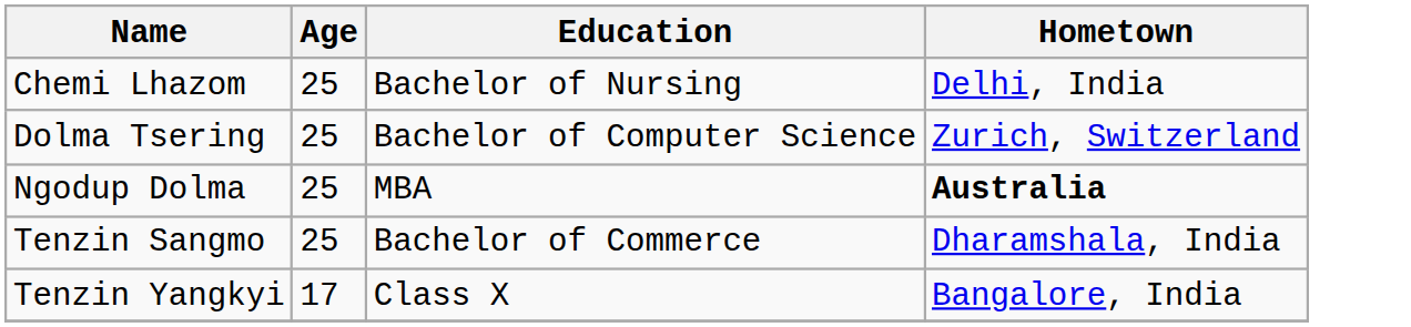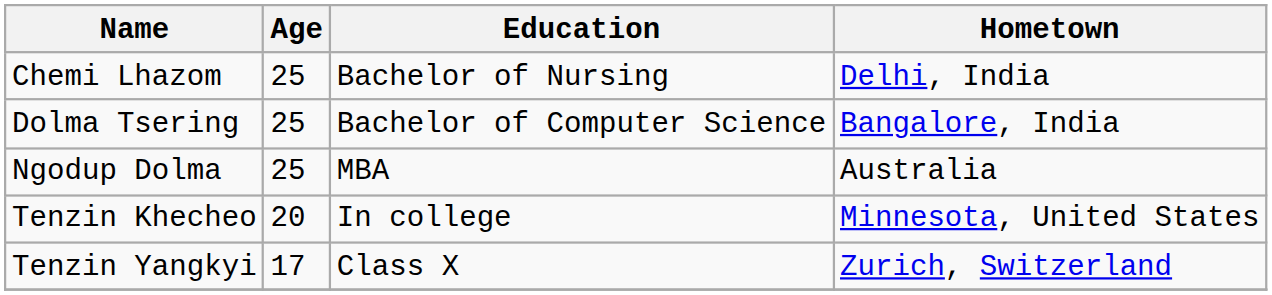Dolma Tsering | Hometown: Zurich, Switzerland -> Bangalore, India
Ngodup Dolma | Hometown: bold -> normal
+ row: Tenzin Khecheo | 20 | In college | Minnesota, United States
- row: Tenzin Sangmo | 25 | Bachelor of Commerce | Dharamshala, India
Tenzin Yangkyi | Hometown: Bangalore, India -> Zurich, Switzerland
